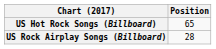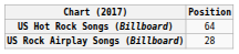US Hot Rock Songs (Billboard) | Position: 65 -> 64
